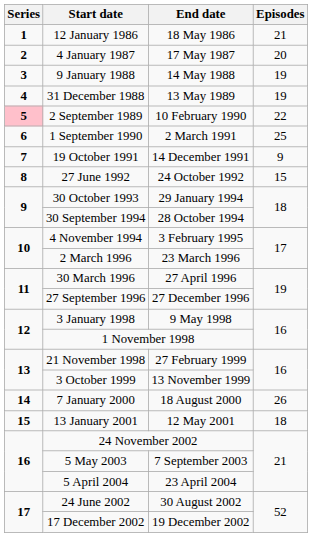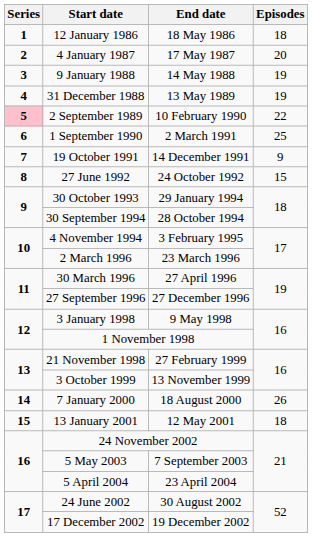12 January 1986 | Episodes: 21 -> 18
